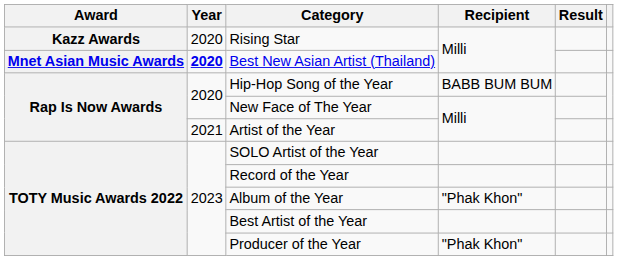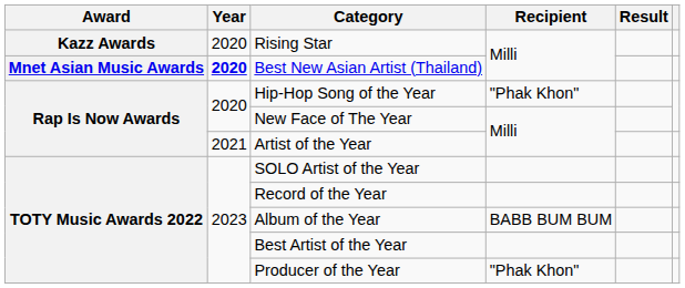Hip-Hop Song of the Year | Recipient: BABB BUM BUM -> "Phak Khon"
Album of the Year | Recipient: "Phak Khon" -> BABB BUM BUM
